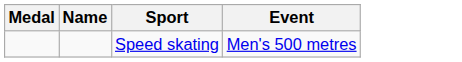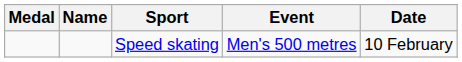+ column: Date | 10 February
